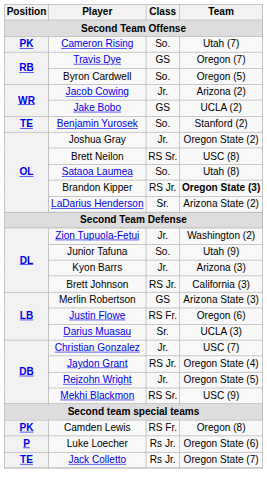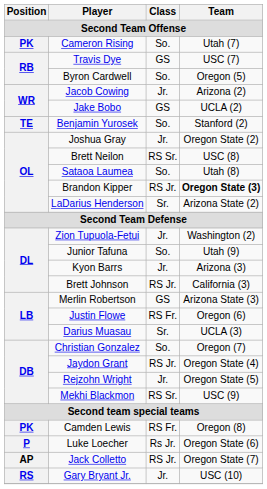Travis Dye | Team: Oregon (7) -> USC (7)
Christian Gonzalez | Class: Jr. -> So.
Christian Gonzalez | Team: USC (7) -> Oregon (7)
Jack Colletto | Position: TE -> AP
Jack Colletto | Class: Rs Jr. -> RS Jr.
+ row: RS | Gary Bryant Jr. | Jr. | USC (10)
